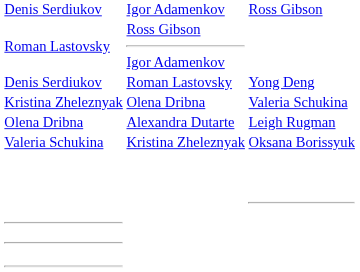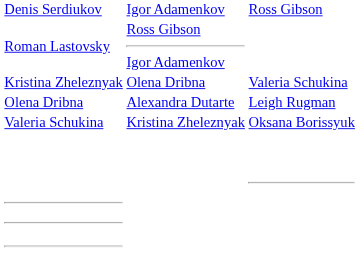- row: Denis Serdiukov | Roman Lastovsky | Yong Deng
